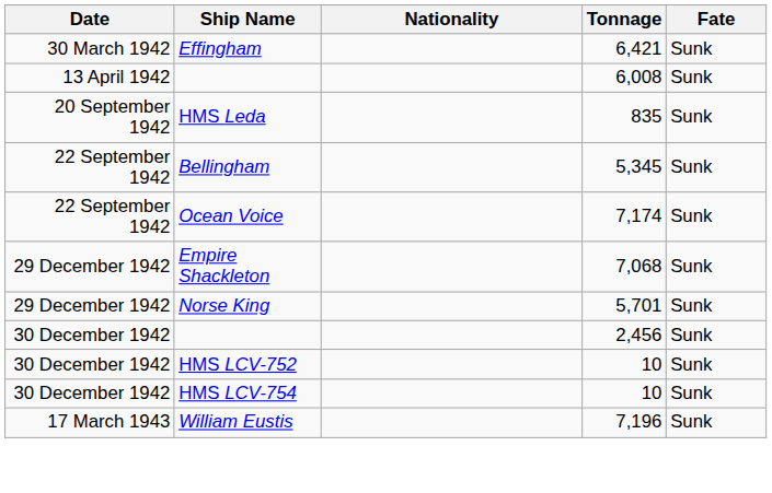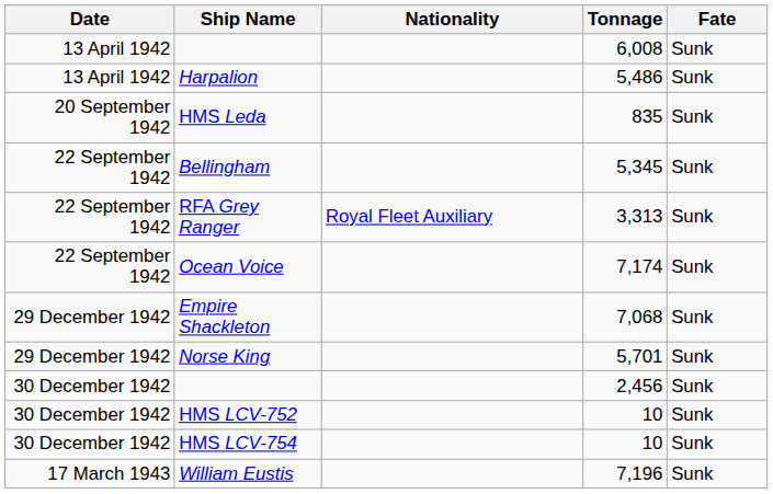- row: 30 March 1942 | Effingham | 6,421 | Sunk
+ row: 13 April 1942 | Harpalion | 5,486 | Sunk
+ row: 22 September 1942 | RFA Grey Ranger | Royal Fleet Auxiliary | 3,313 | Sunk
